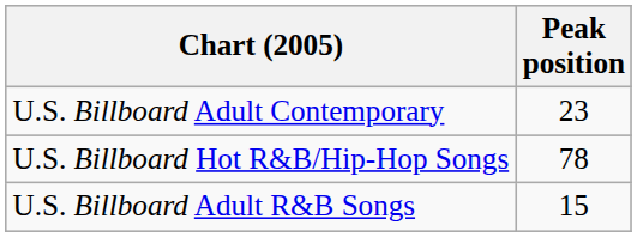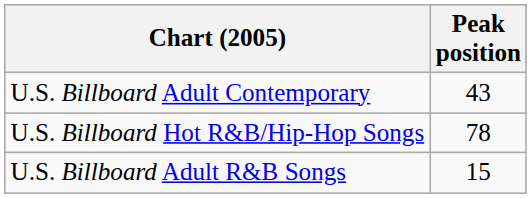U.S. Billboard Adult Contemporary | Peak position: 23 -> 43
